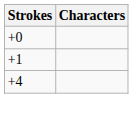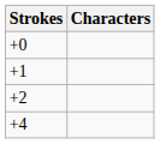+ row: +2
